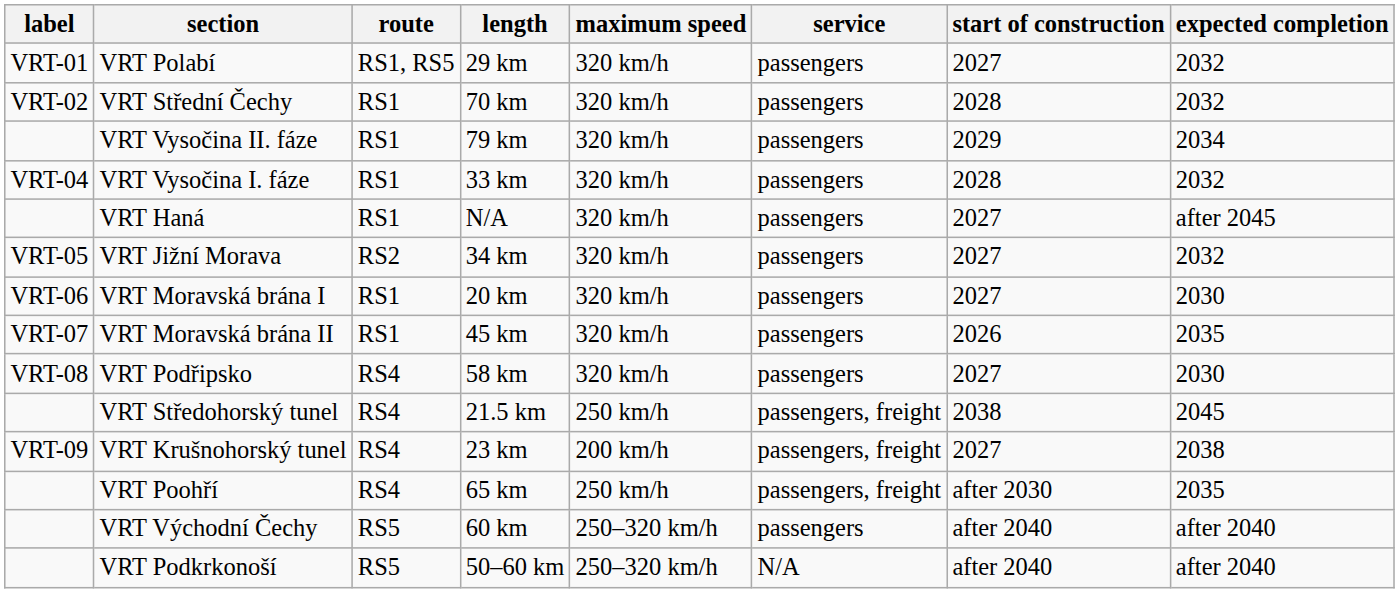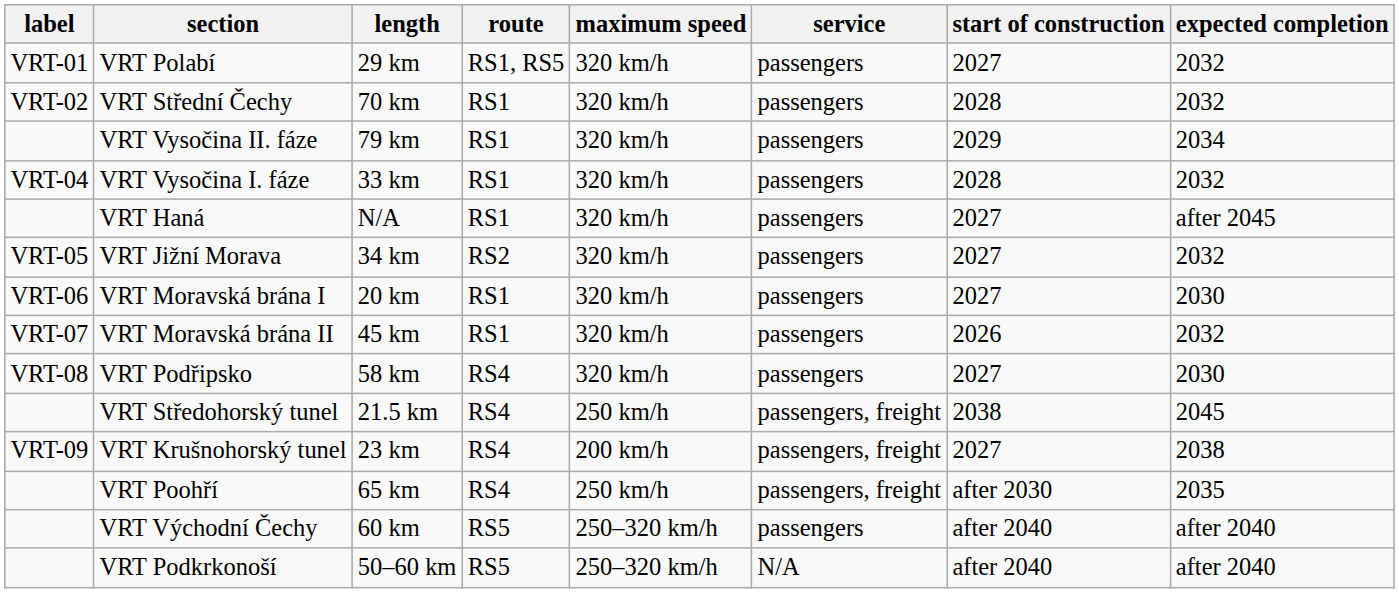columns swapped: route <-> length
VRT Moravská brána II | expected completion: 2035 -> 2032
